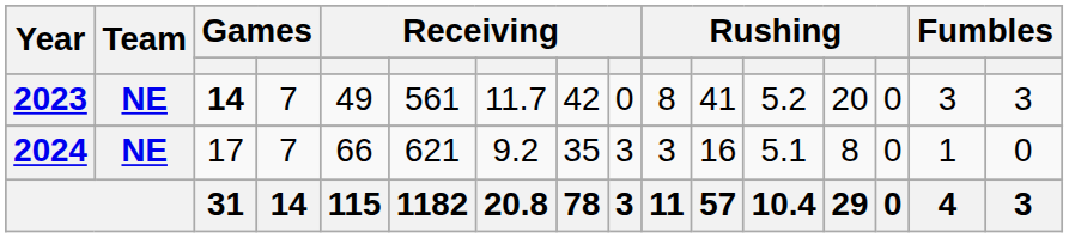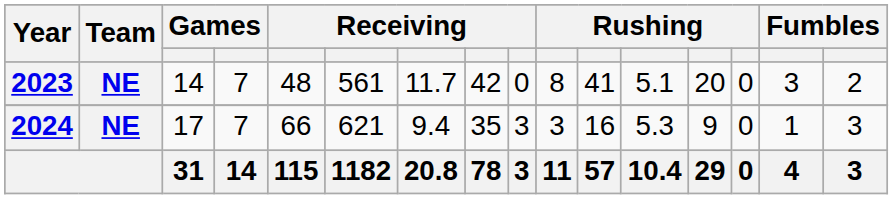2023 | column 3: bold -> normal
2023 | column 5: 49 -> 48
2023 | column 12: 5.2 -> 5.1
2023 | column 16: 3 -> 2
2024 | column 7: 9.2 -> 9.4
2024 | column 12: 5.1 -> 5.3
2024 | column 13: 8 -> 9
2024 | column 16: 0 -> 3
